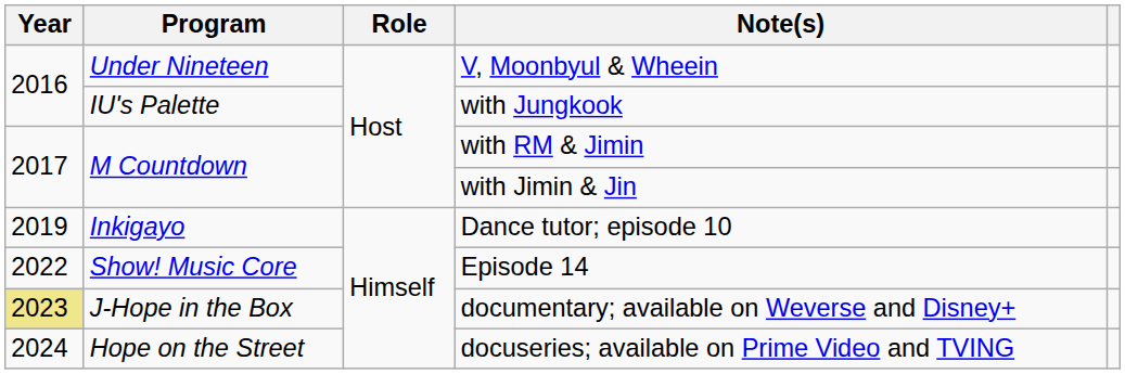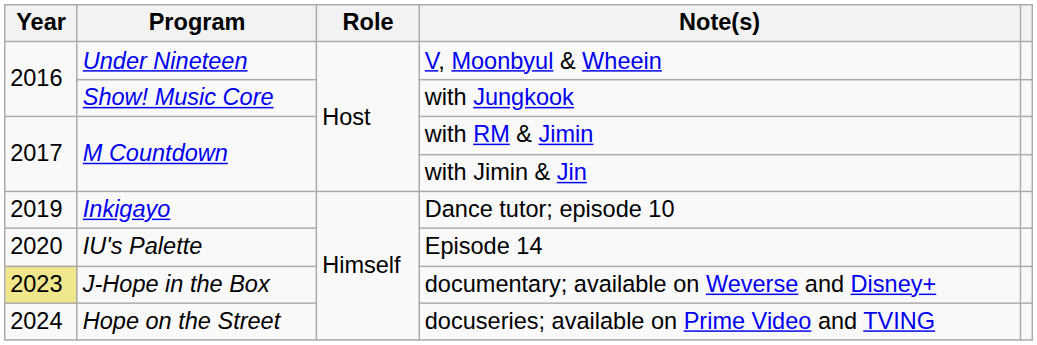with Jungkook | Program: IU's Palette -> Show! Music Core
Episode 14 | Year: 2022 -> 2020
Episode 14 | Program: Show! Music Core -> IU's Palette
